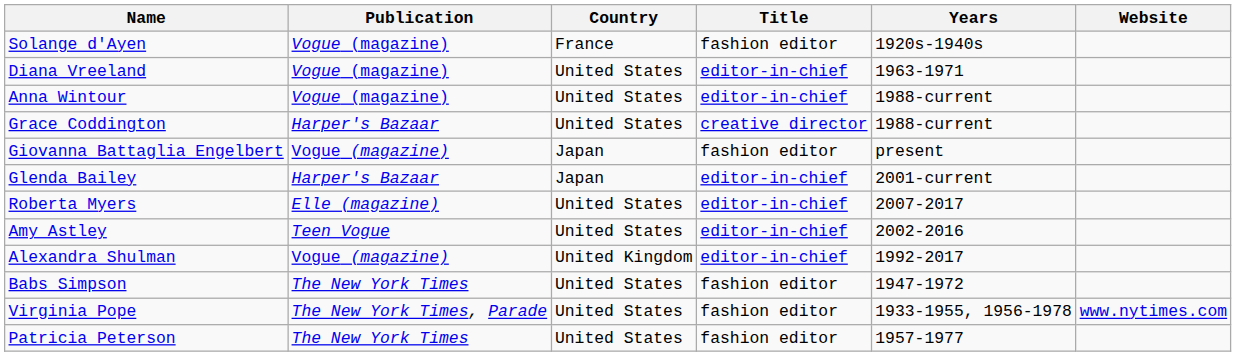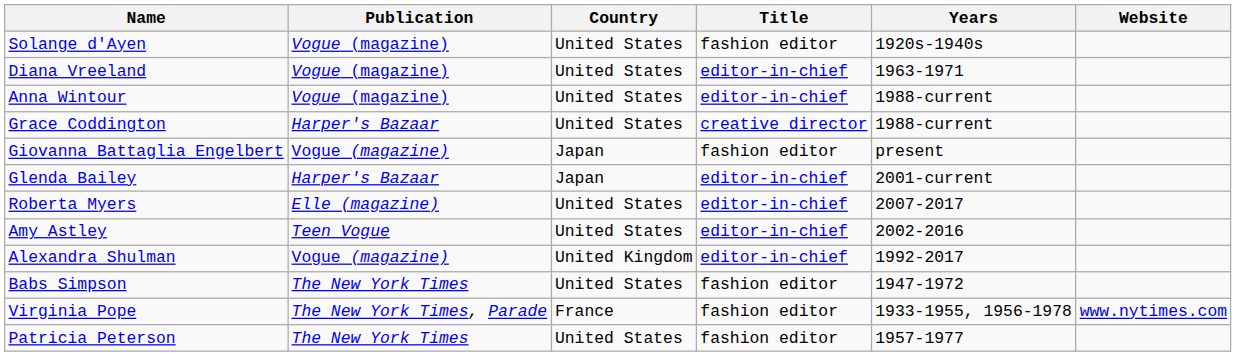Solange d'Ayen | Country: France -> United States
Virginia Pope | Country: United States -> France
